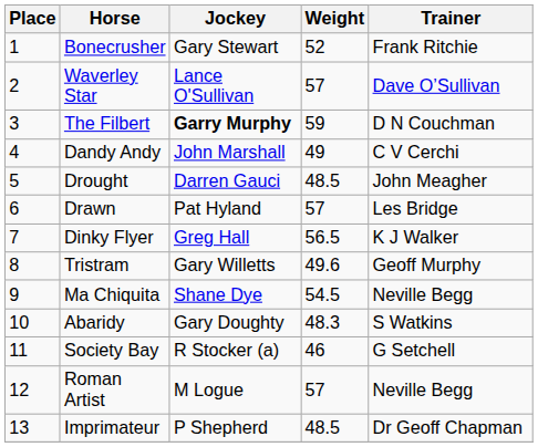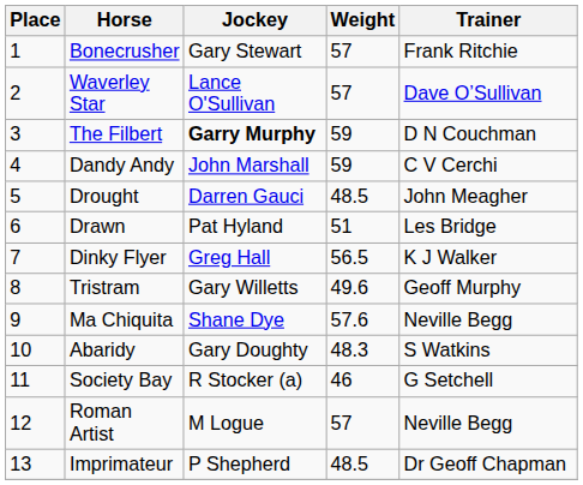Bonecrusher | Weight: 52 -> 57
Dandy Andy | Weight: 49 -> 59
Drawn | Weight: 57 -> 51
Ma Chiquita | Weight: 54.5 -> 57.6
